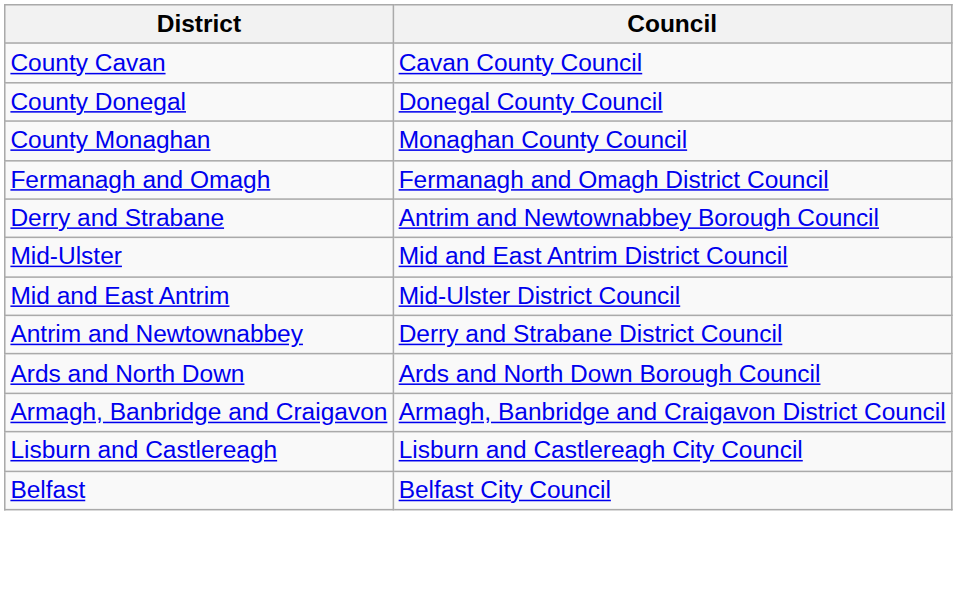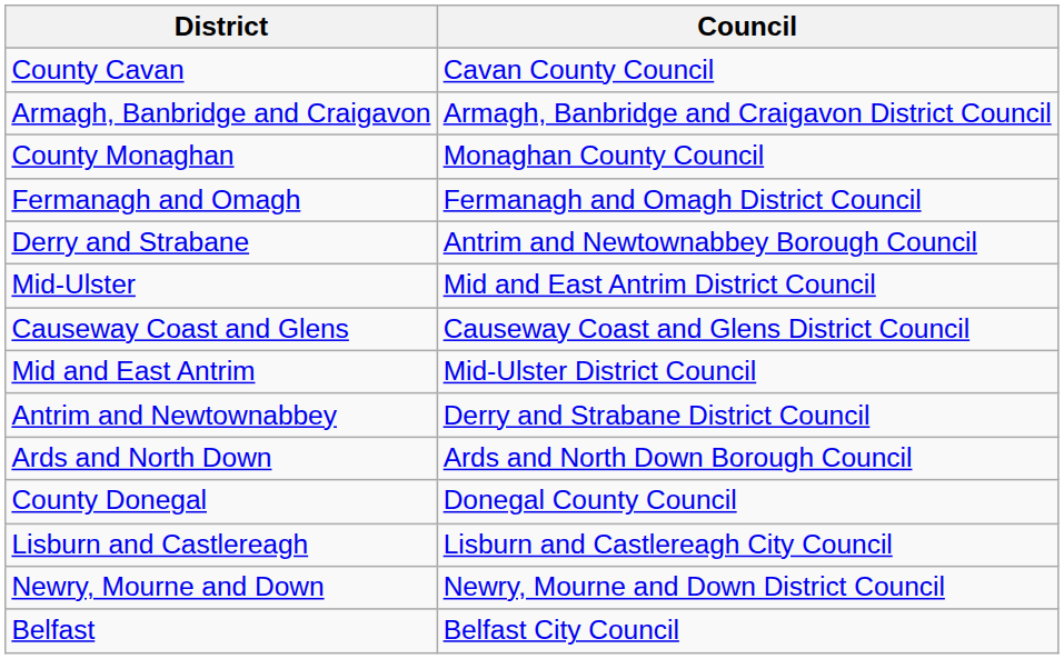rows swapped: County Donegal <-> Armagh, Banbridge and Craigavon
+ row: Causeway Coast and Glens | Causeway Coast and Glens District Council
+ row: Newry, Mourne and Down | Newry, Mourne and Down District Council
